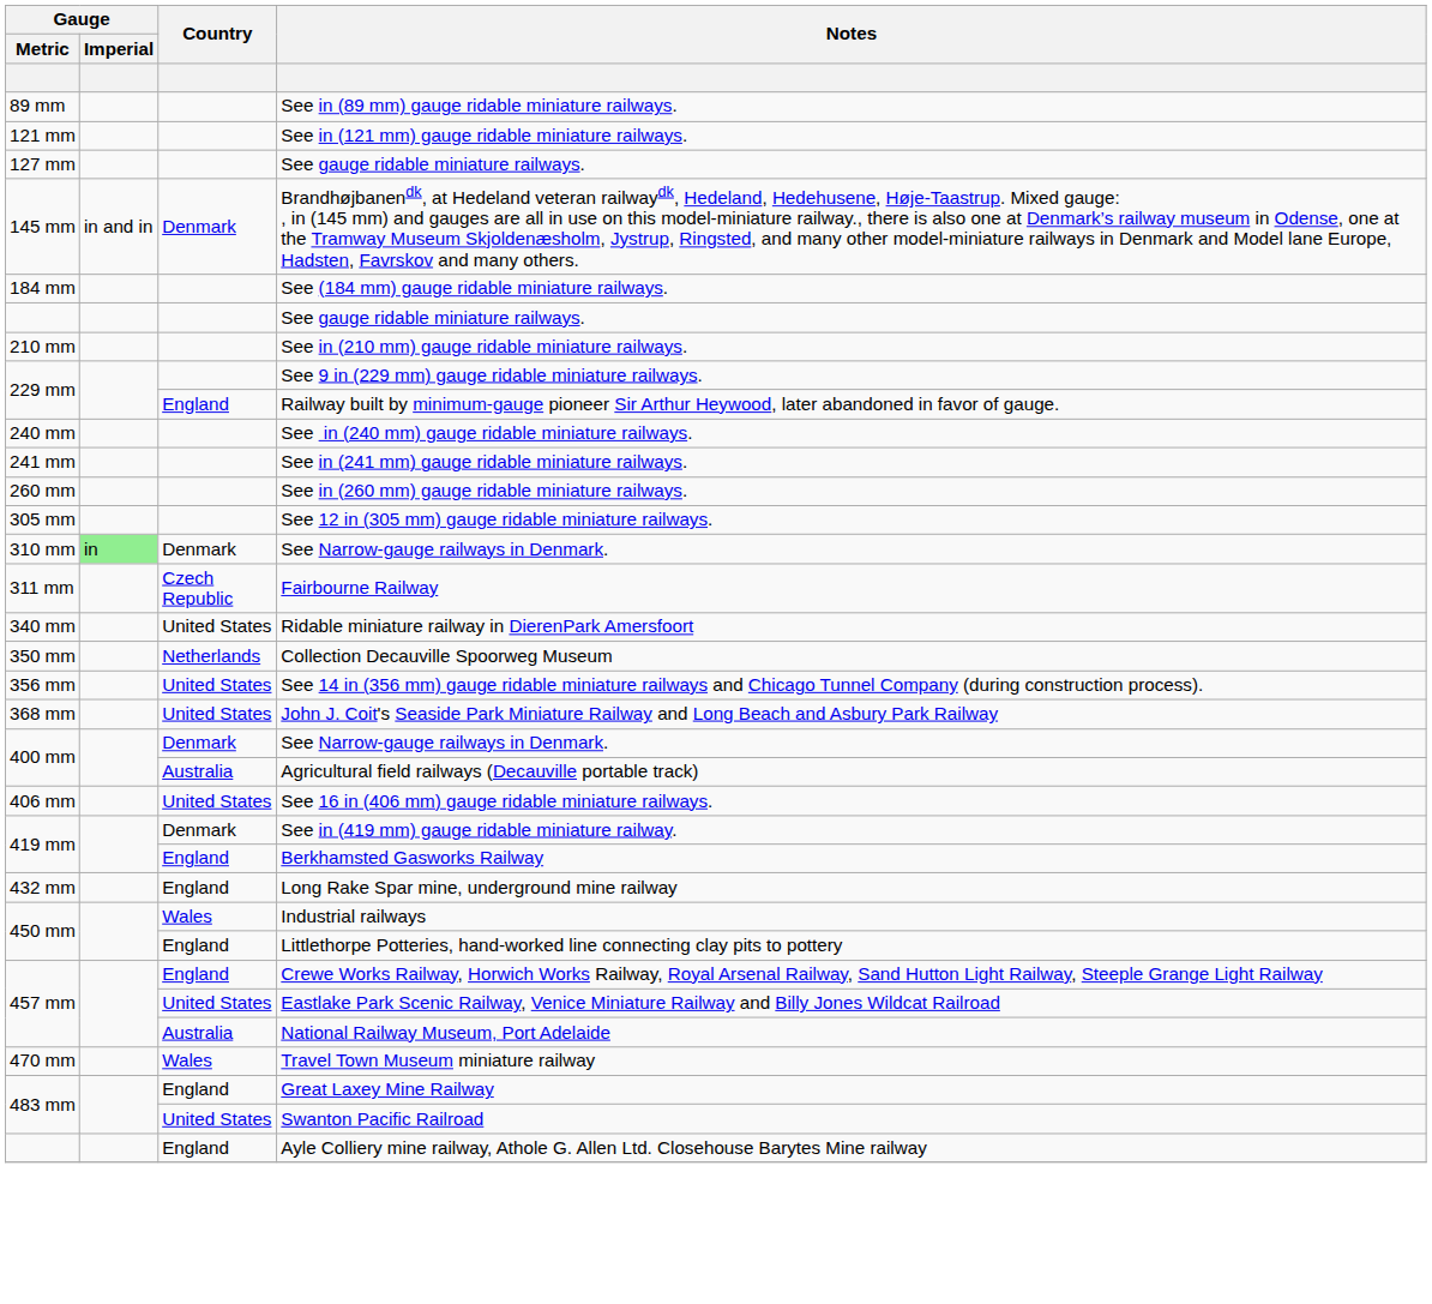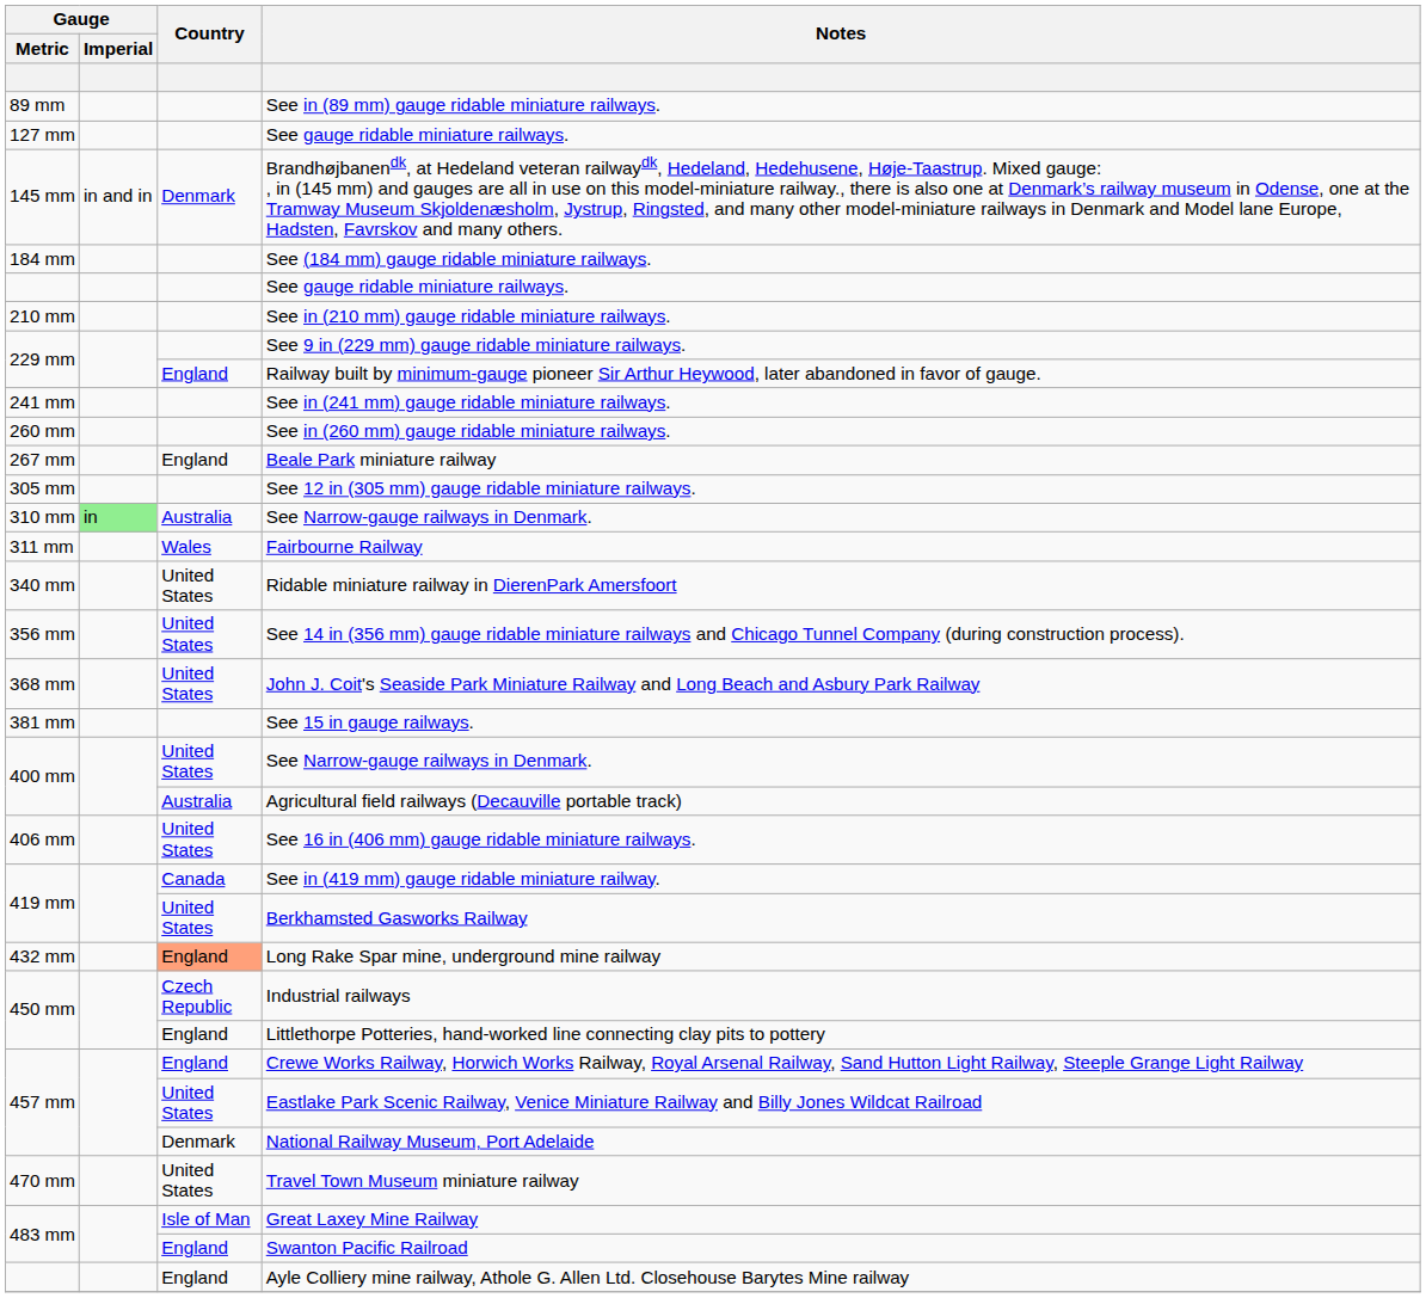- row: 121 mm | See in (121 mm) gauge ridable miniature railways.
- row: 240 mm | See in (240 mm) gauge ridable miniature railways.
+ row: 267 mm | England | Beale Park miniature railway
310 mm / See Narrow-gauge railways in Denmark. | Country: Denmark -> Australia
Fairbourne Railway | Country: Czech Republic -> Wales
- row: 350 mm | Netherlands | Collection Decauville Spoorweg Museum
+ row: 381 mm | See 15 in gauge railways.
400 mm / See Narrow-gauge railways in Denmark. | Country: Denmark -> United States
See in (419 mm) gauge ridable miniature railway. | Country: Denmark -> Canada
Berkhamsted Gasworks Railway | Country: England -> United States
Long Rake Spar mine, underground mine railway | Country: no background -> lightsalmon background
Industrial railways | Country: Wales -> Czech Republic
National Railway Museum, Port Adelaide | Country: Australia -> Denmark
Travel Town Museum miniature railway | Country: Wales -> United States
Great Laxey Mine Railway | Country: England -> Isle of Man
Swanton Pacific Railroad | Country: United States -> England
